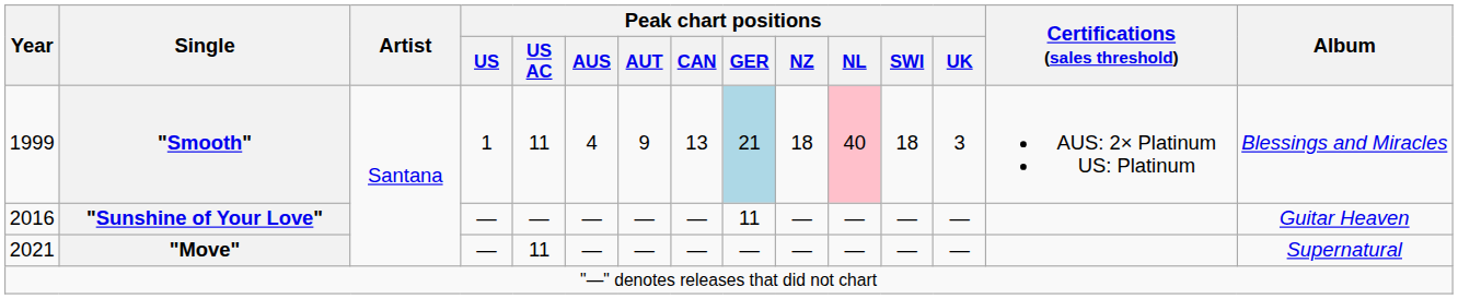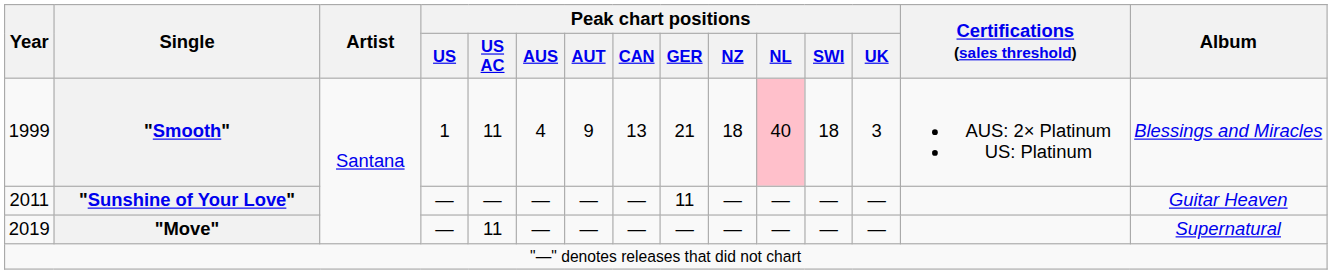"Smooth" | Peak chart positions / GER: lightblue background -> no background
"Sunshine of Your Love" | Year: 2016 -> 2011
"Move" | Year: 2021 -> 2019
